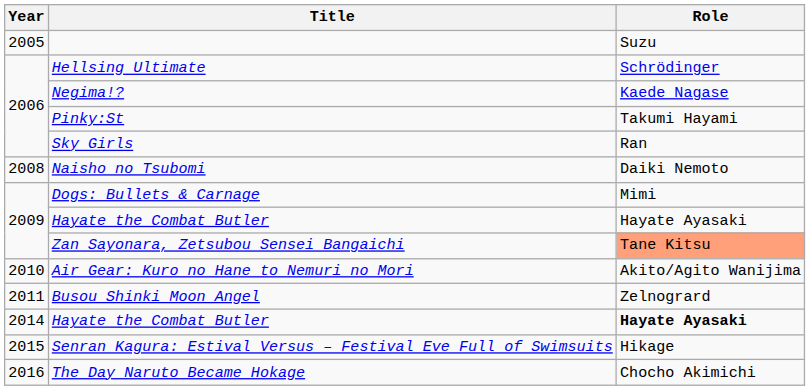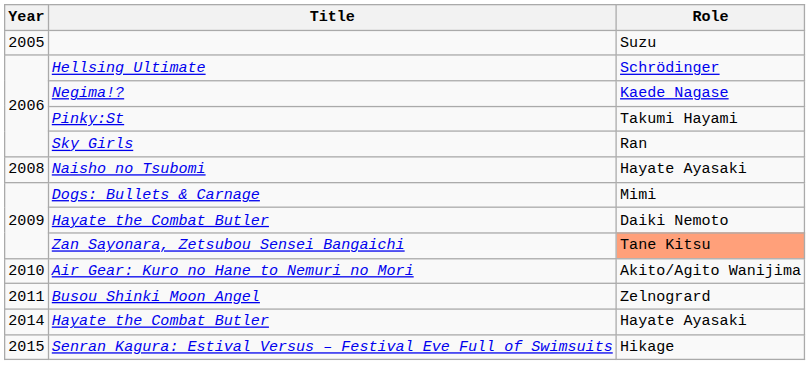Naisho no Tsubomi | Role: Daiki Nemoto -> Hayate Ayasaki
2009 / Hayate the Combat Butler | Role: Hayate Ayasaki -> Daiki Nemoto
2014 / Hayate the Combat Butler | Role: bold -> normal
- row: 2016 | The Day Naruto Became Hokage | Chocho Akimichi
